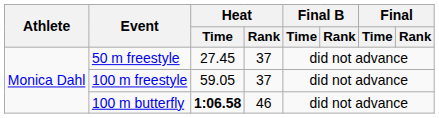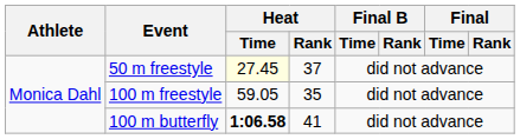50 m freestyle | Heat / Time: no background -> lightyellow background
100 m freestyle | Heat / Rank: 37 -> 35
100 m butterfly | Heat / Rank: 46 -> 41
